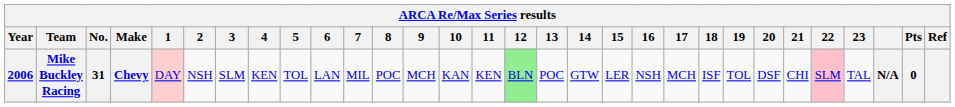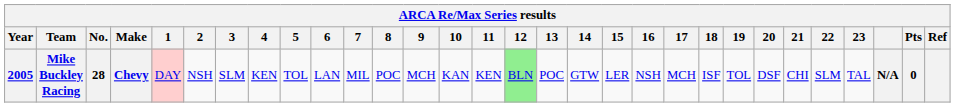Mike Buckley Racing | Year: 2006 -> 2005
Mike Buckley Racing | No.: 31 -> 28
Mike Buckley Racing | 22: pink background -> no background
